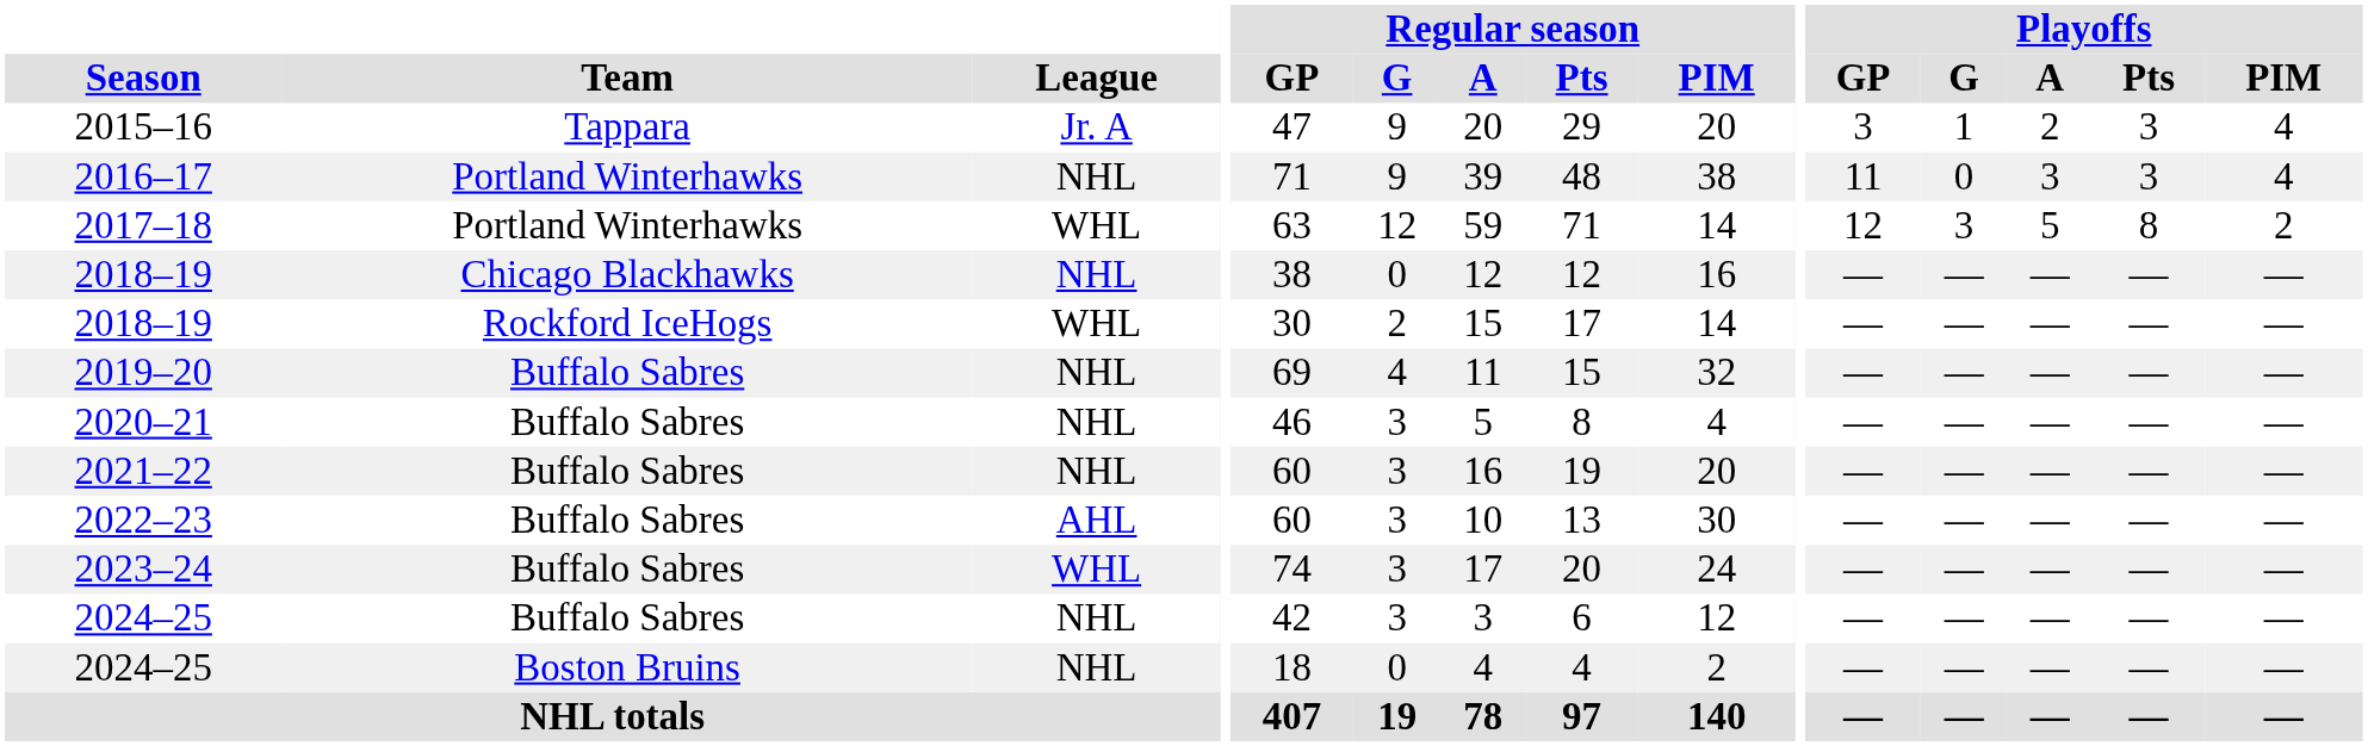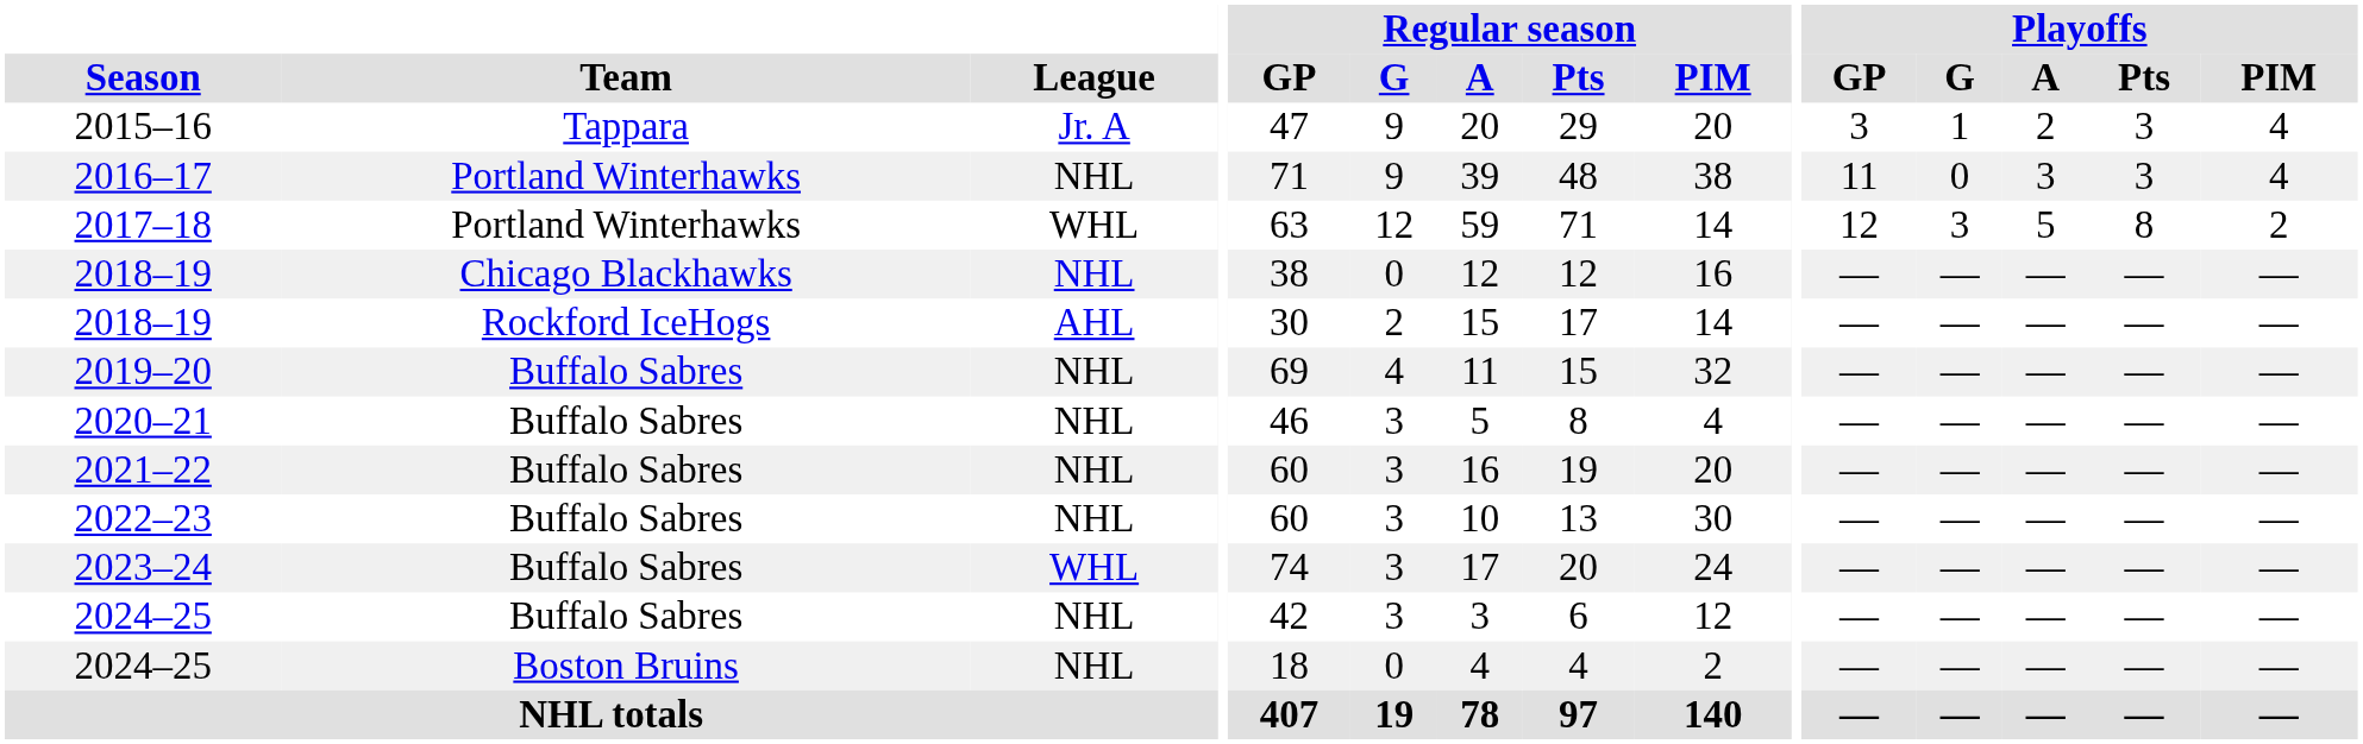2018–19 / Rockford IceHogs | League: WHL -> AHL
2022–23 | League: AHL -> NHL
